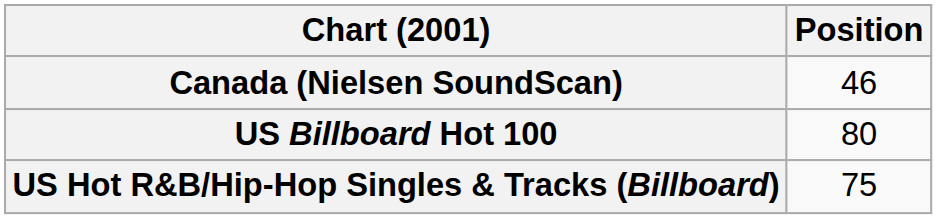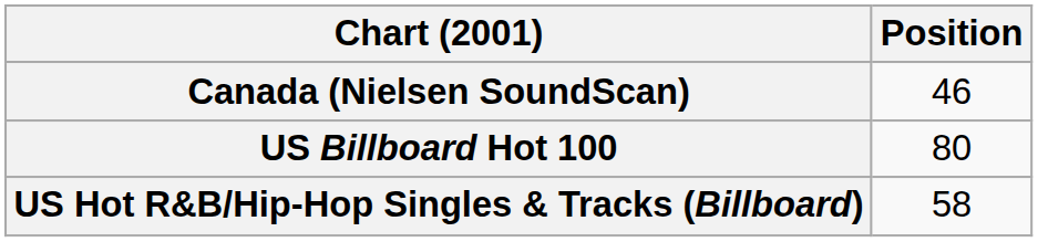US Hot R&B/Hip-Hop Singles & Tracks (Billboard) | Position: 75 -> 58
